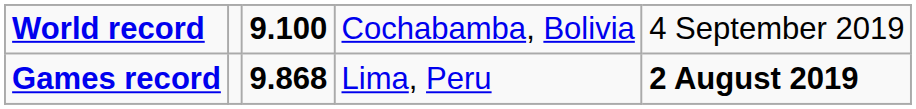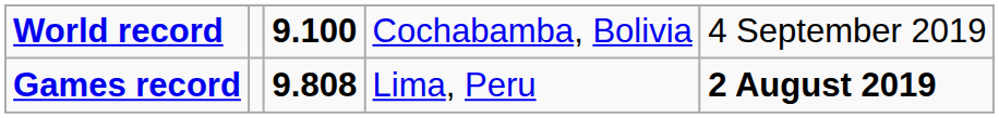Games record | column 3: 9.868 -> 9.808
